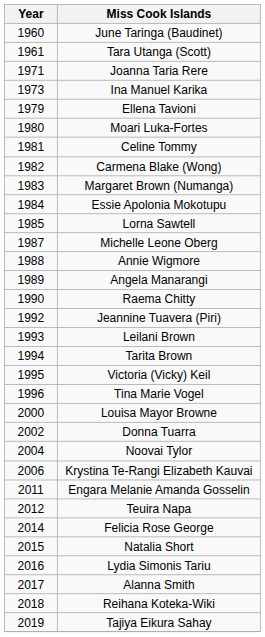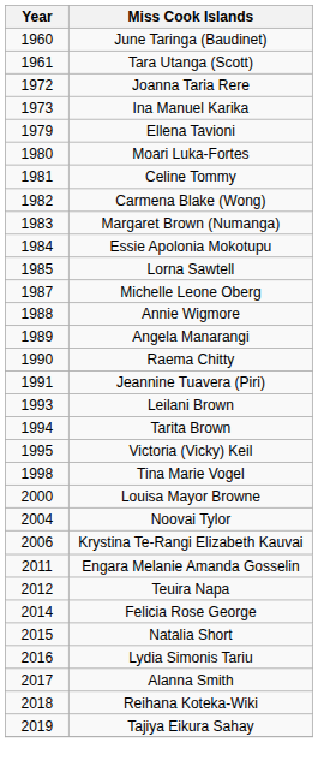Joanna Taria Rere | Year: 1971 -> 1972
Jeannine Tuavera (Piri) | Year: 1992 -> 1991
Tina Marie Vogel | Year: 1996 -> 1998
- row: 2002 | Donna Tuarra
